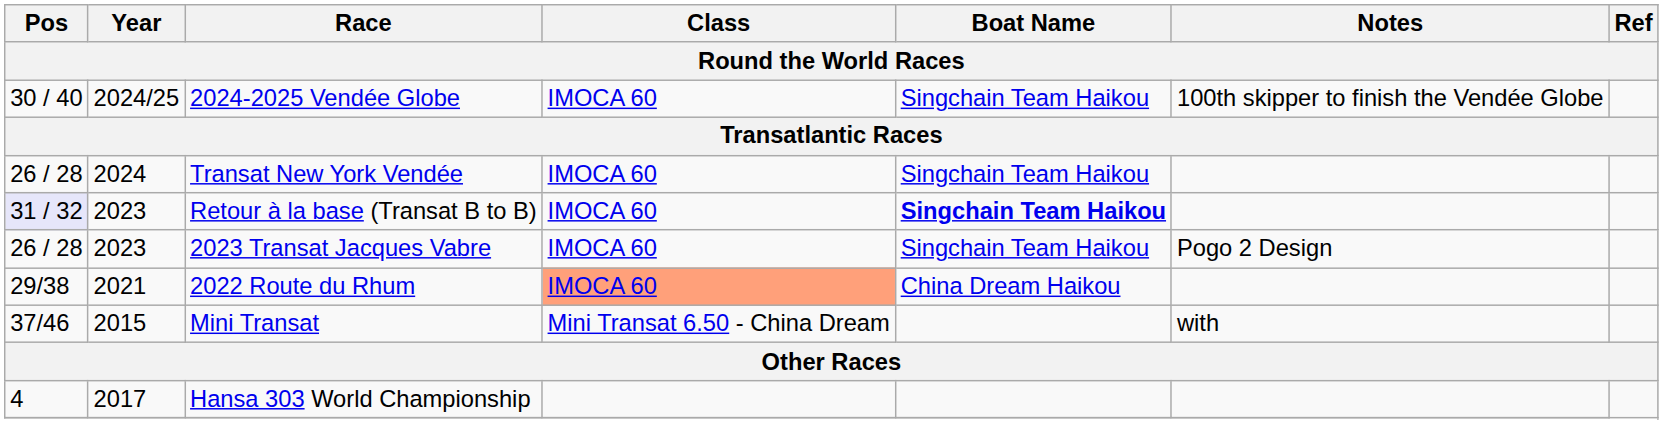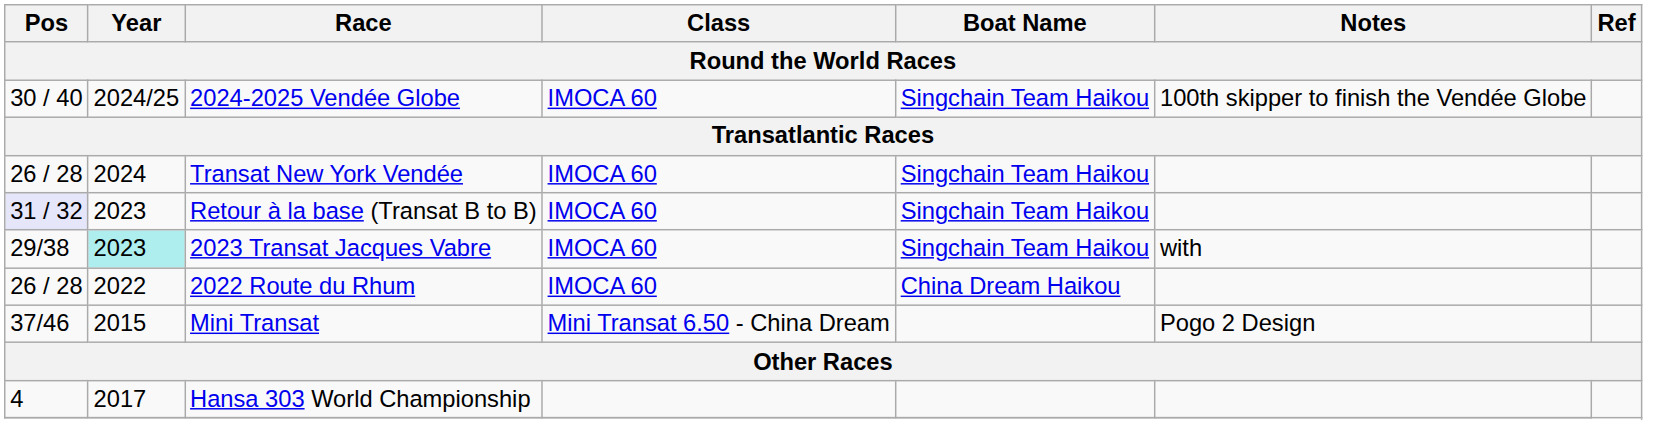Retour à la base (Transat B to B) | Boat Name: bold -> normal
2023 Transat Jacques Vabre | Pos: 26 / 28 -> 29/38
2023 Transat Jacques Vabre | Year: no background -> paleturquoise background
2023 Transat Jacques Vabre | Notes: Pogo 2 Design -> with
2022 Route du Rhum | Pos: 29/38 -> 26 / 28
2022 Route du Rhum | Year: 2021 -> 2022
2022 Route du Rhum | Class: lightsalmon background -> no background
Mini Transat | Notes: with -> Pogo 2 Design
